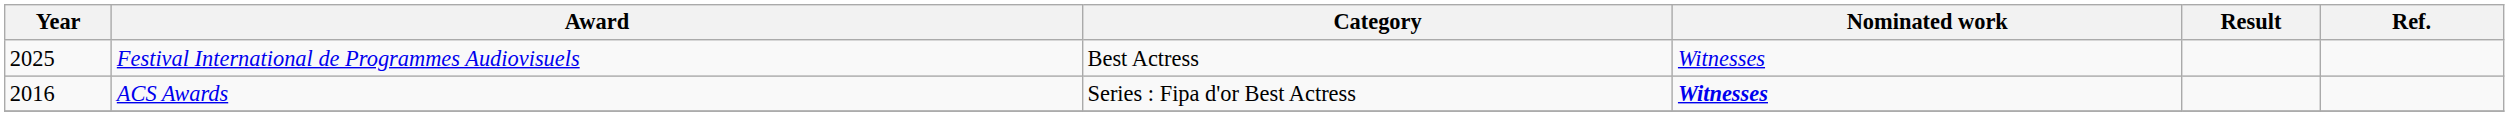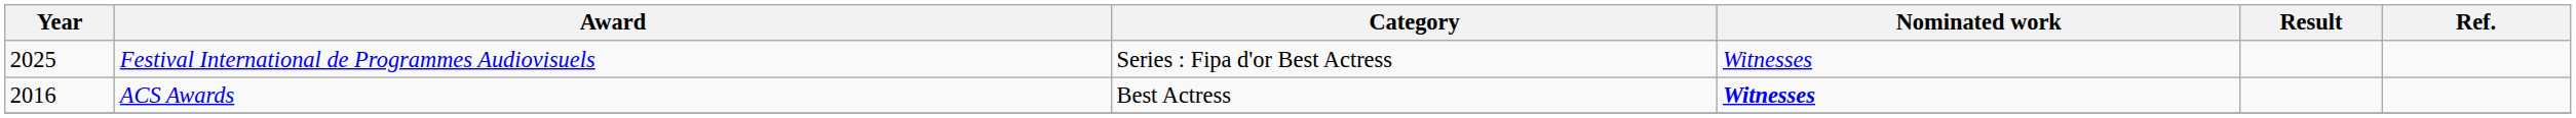Festival International de Programmes Audiovisuels | Category: Best Actress -> Series : Fipa d'or Best Actress
ACS Awards | Category: Series : Fipa d'or Best Actress -> Best Actress
